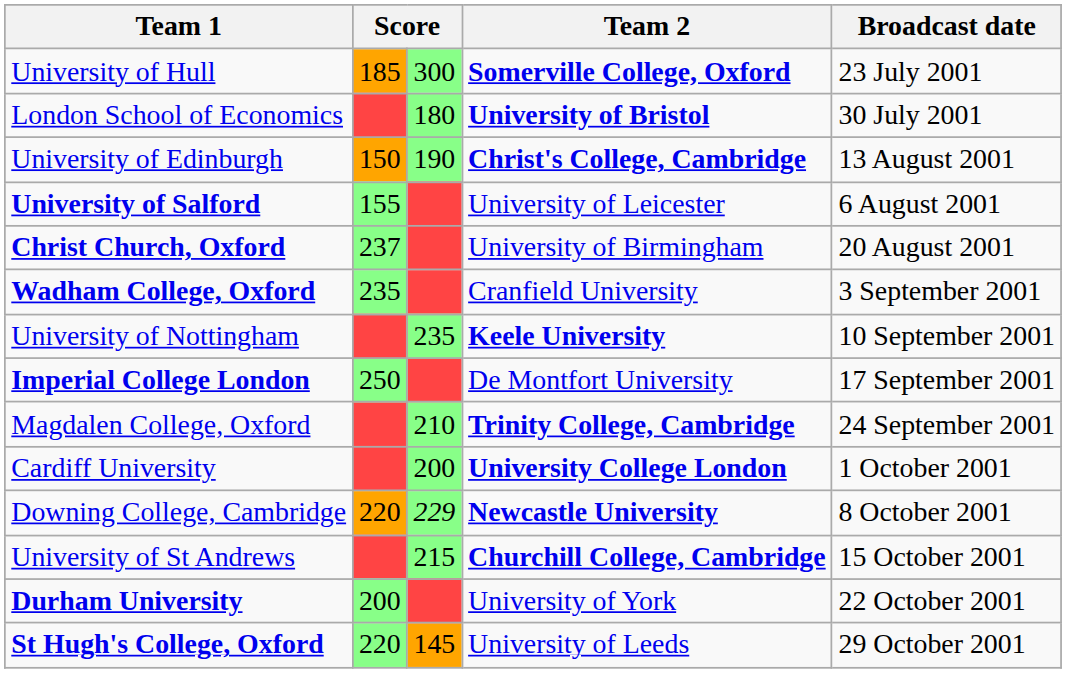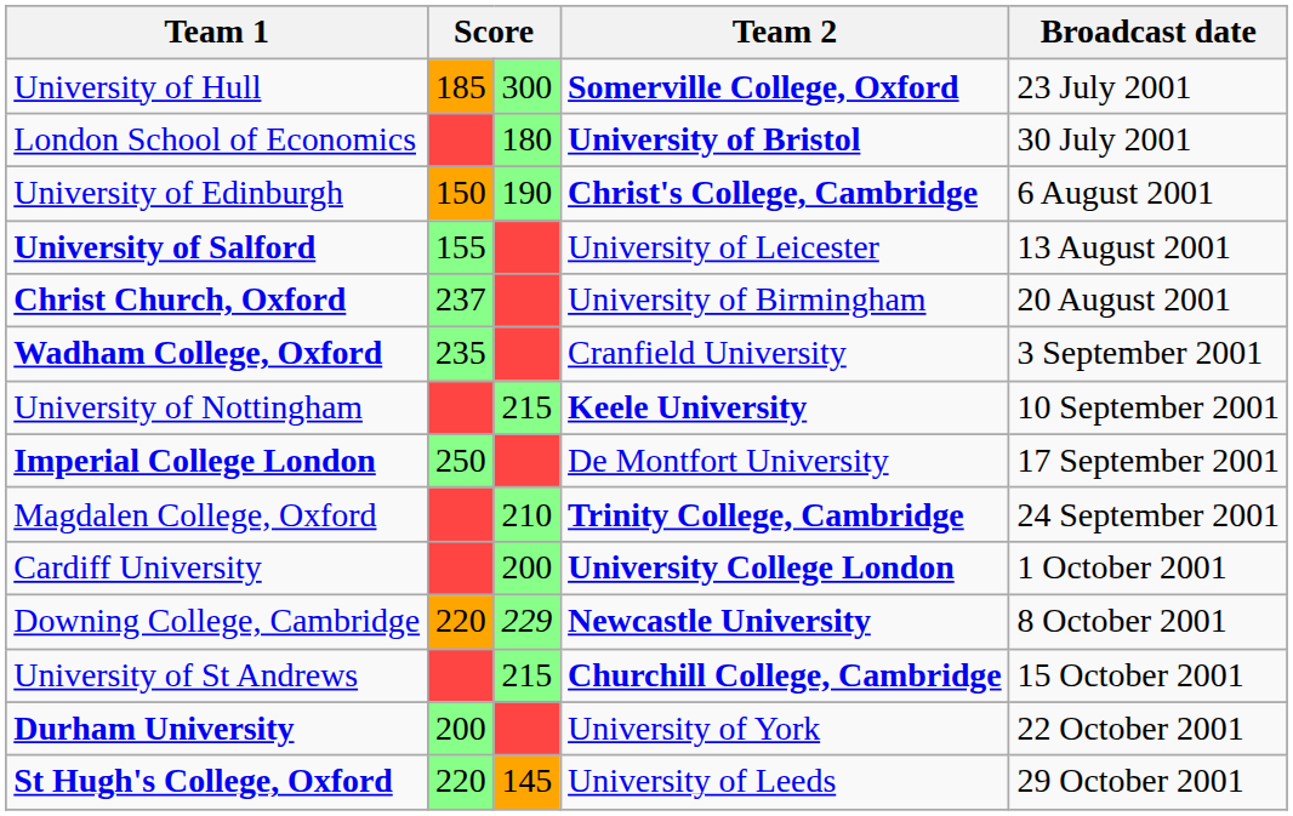University of Edinburgh | Broadcast date: 13 August 2001 -> 6 August 2001
University of Salford | Broadcast date: 6 August 2001 -> 13 August 2001
University of Nottingham | column 3: 235 -> 215
